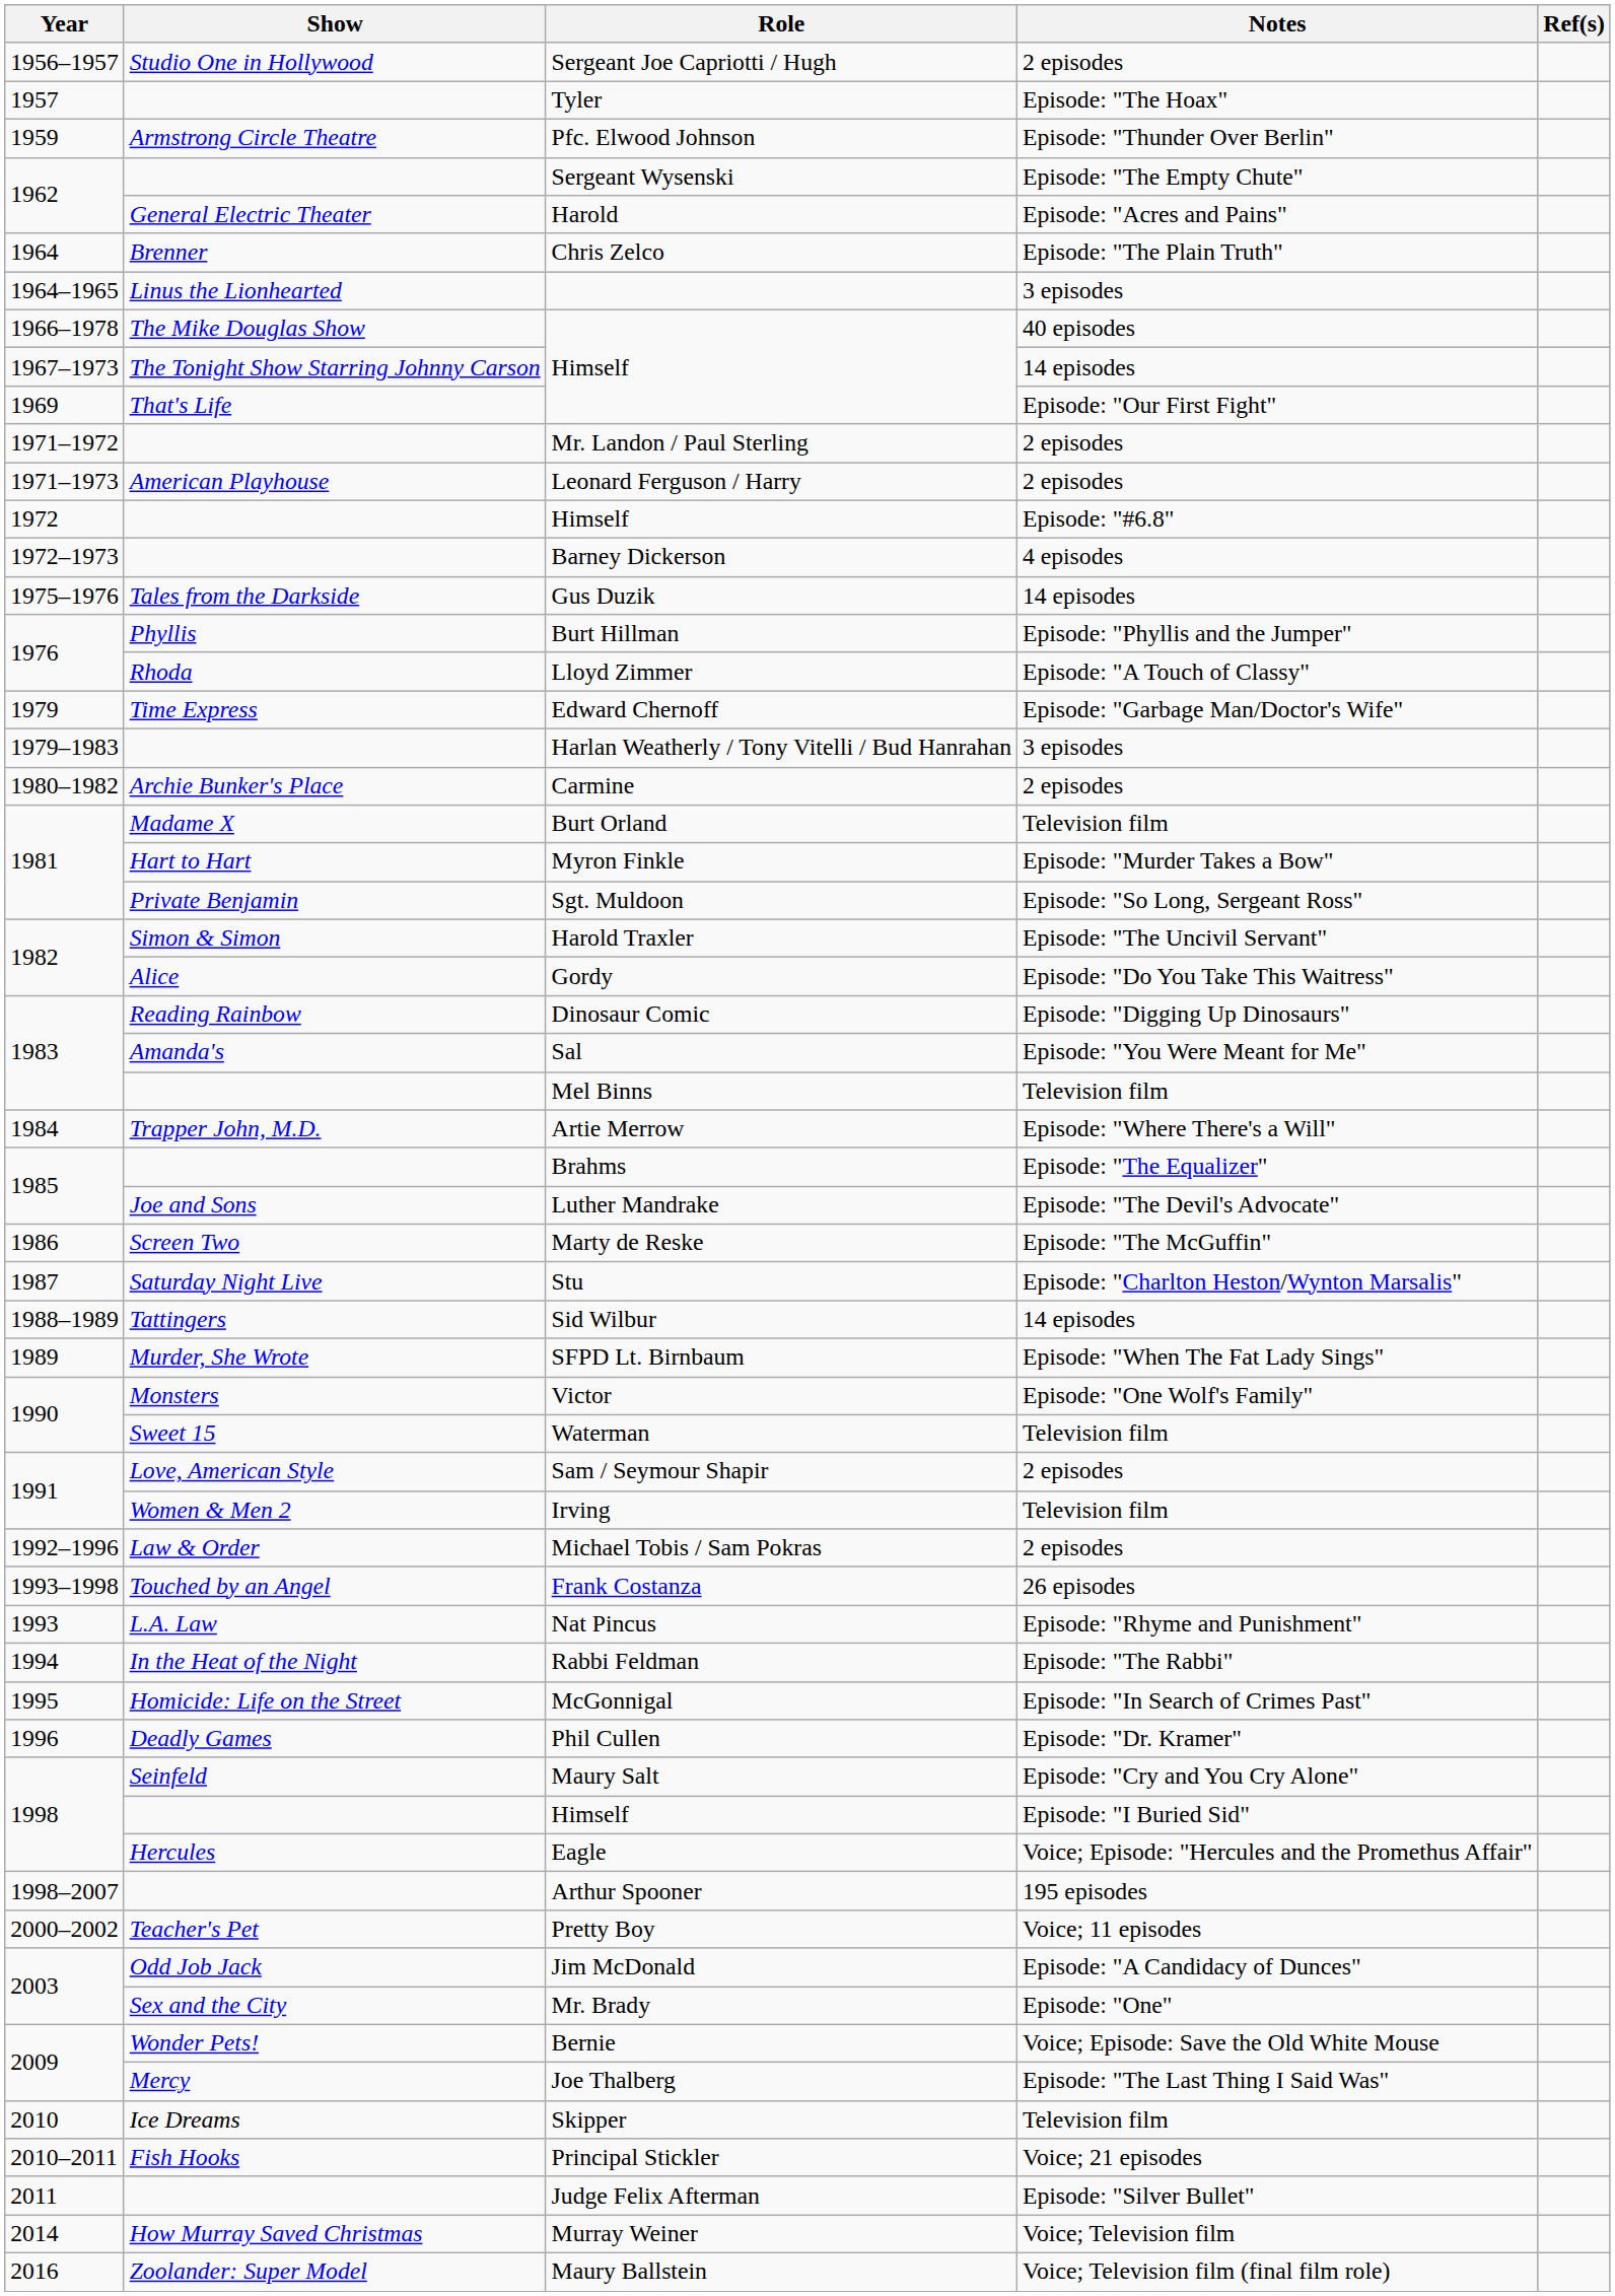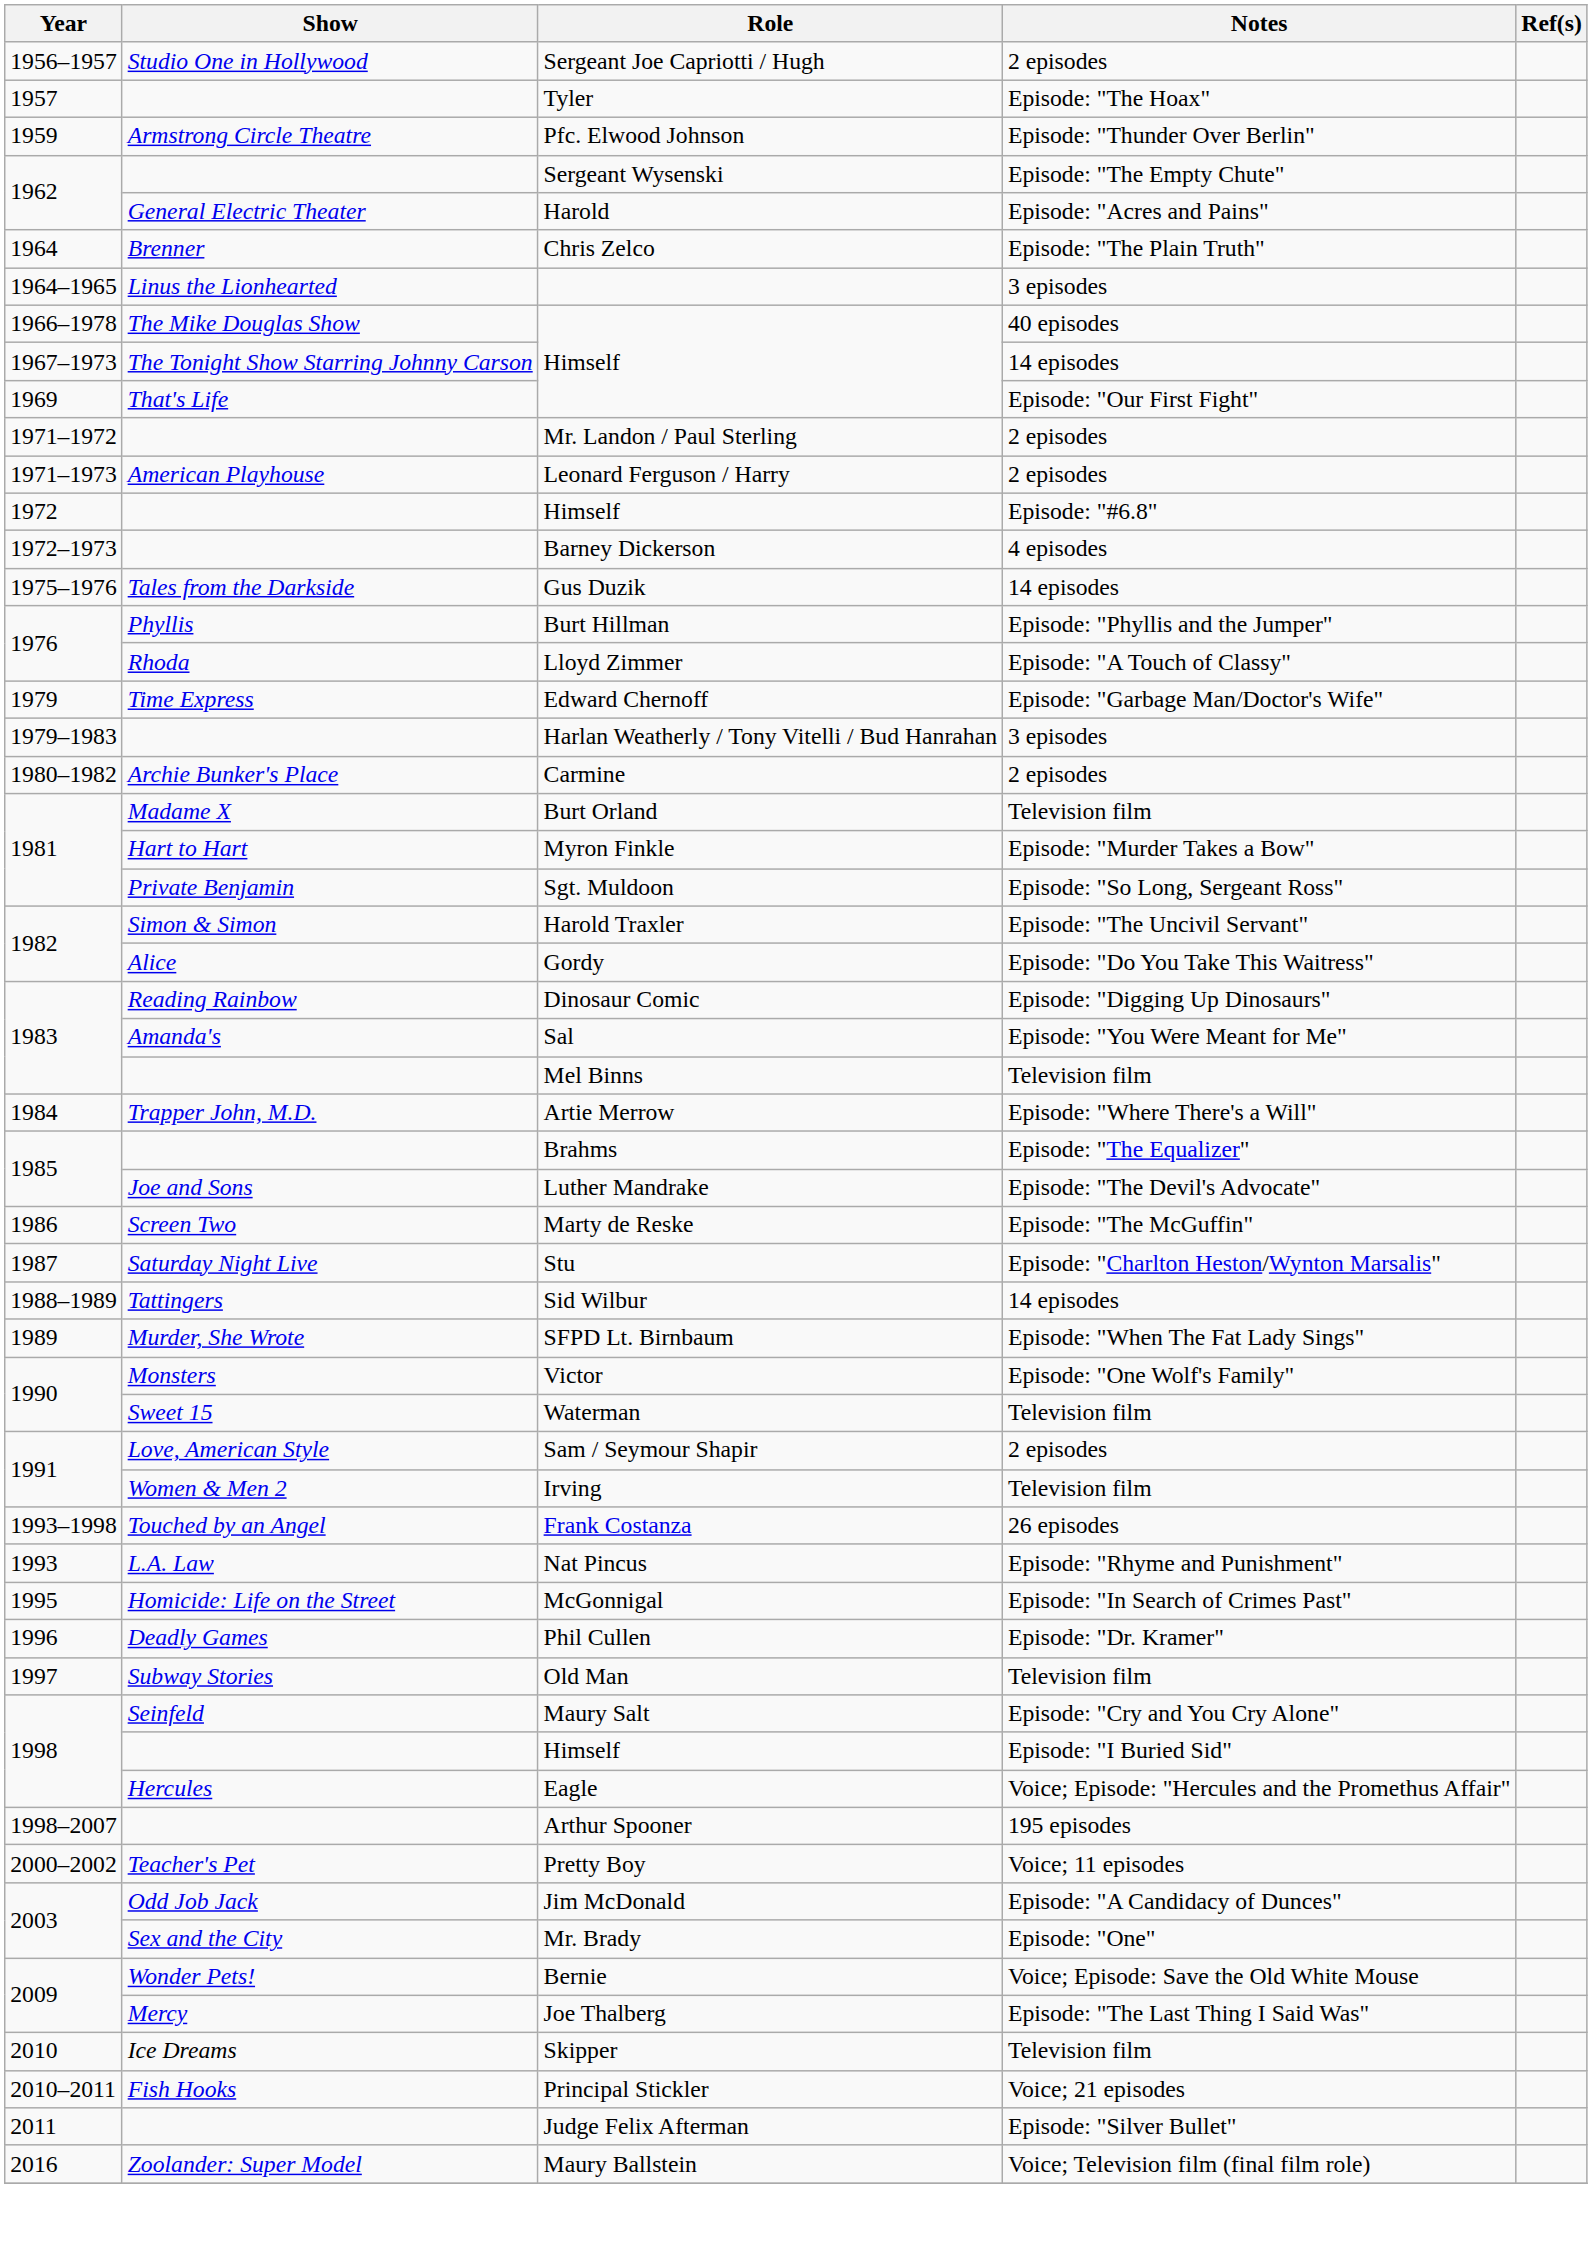- row: 1992–1996 | Law & Order | Michael Tobis / Sam Pokras | 2 episodes
- row: 1994 | In the Heat of the Night | Rabbi Feldman | Episode: "The Rabbi"
+ row: 1997 | Subway Stories | Old Man | Television film
- row: 2014 | How Murray Saved Christmas | Murray Weiner | Voice; Television film
